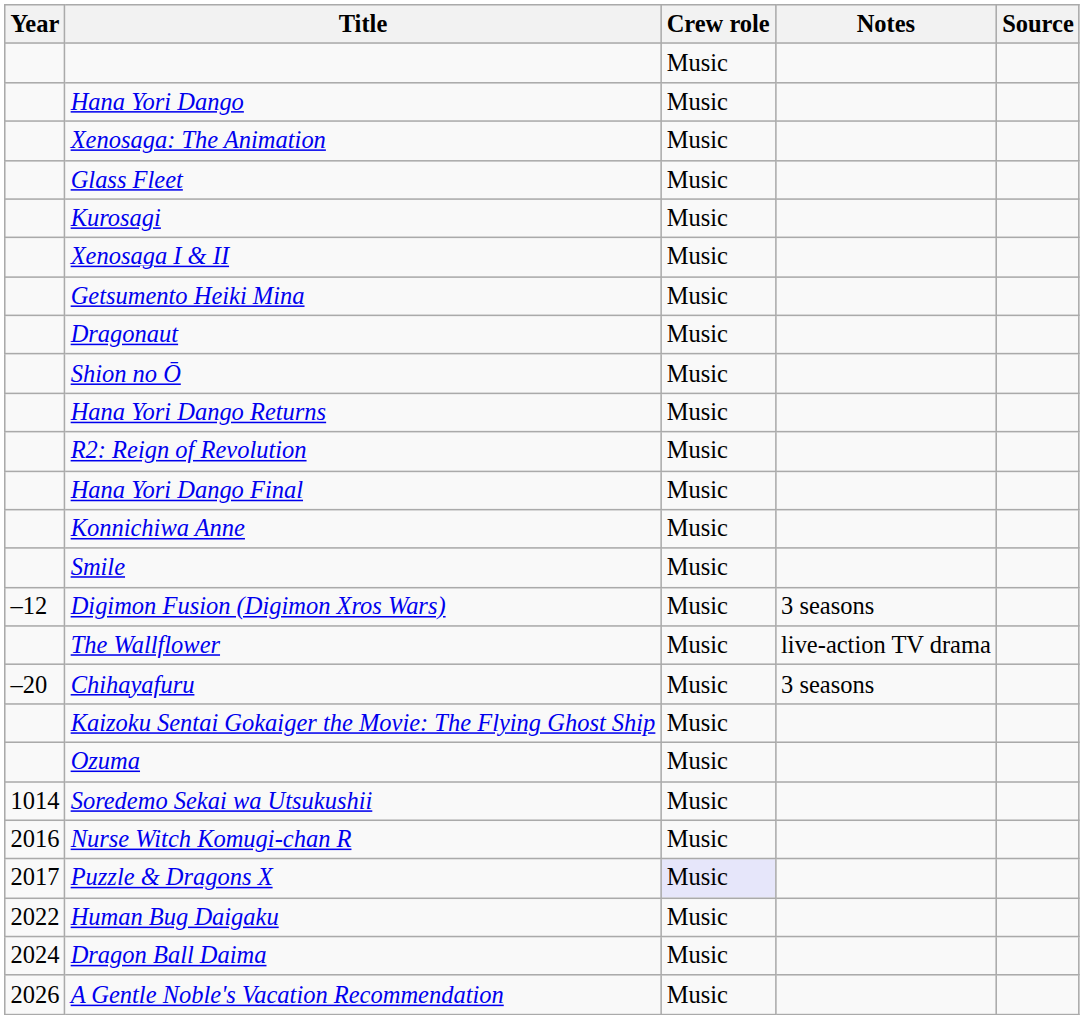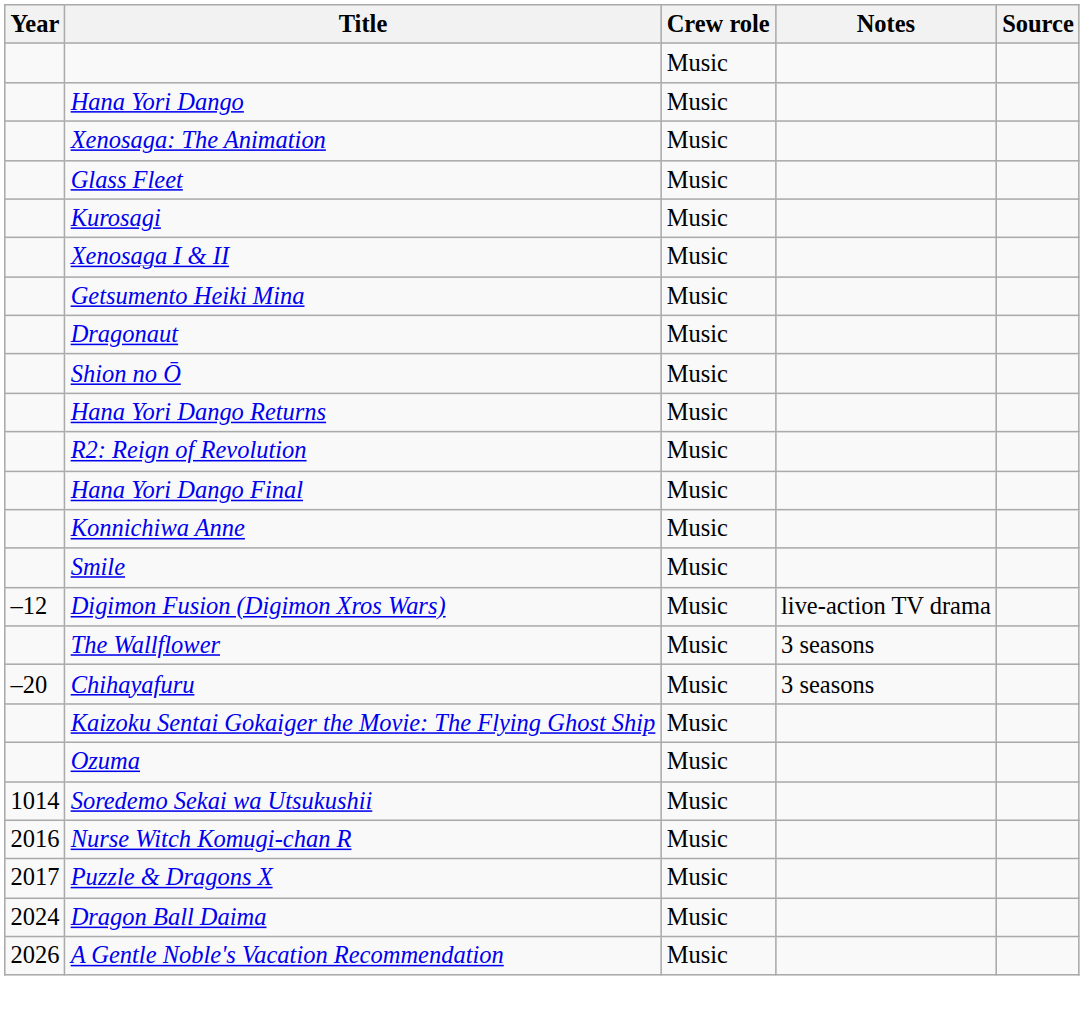Digimon Fusion (Digimon Xros Wars) | Notes: 3 seasons -> live-action TV drama
The Wallflower | Notes: live-action TV drama -> 3 seasons
Puzzle & Dragons X | Crew role: lavender background -> no background
- row: 2022 | Human Bug Daigaku | Music
